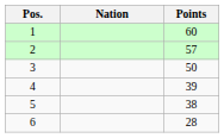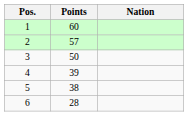columns swapped: Nation <-> Points
